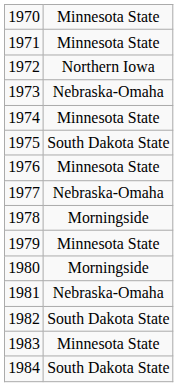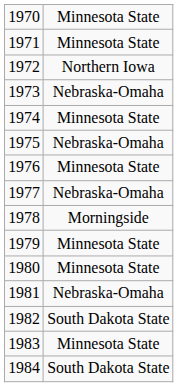1975 | column 2: South Dakota State -> Nebraska-Omaha
1980 | column 2: Morningside -> Minnesota State
